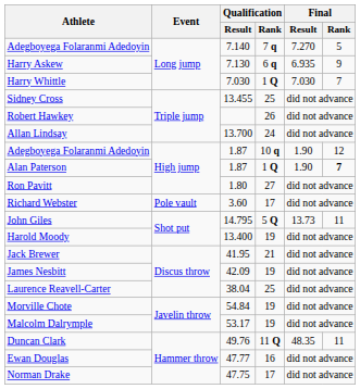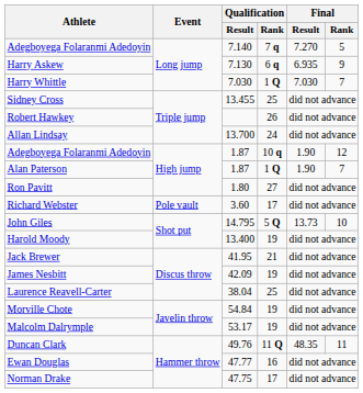Alan Paterson | Final / Rank: bold -> normal
John Giles | Final / Rank: 11 -> 10
